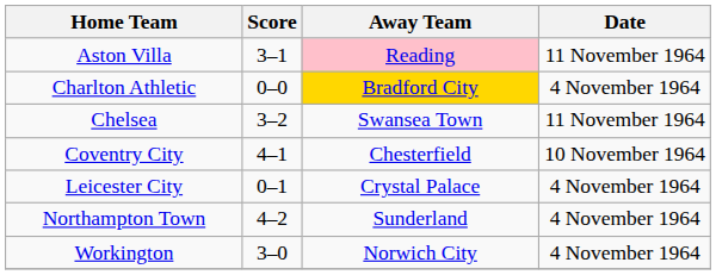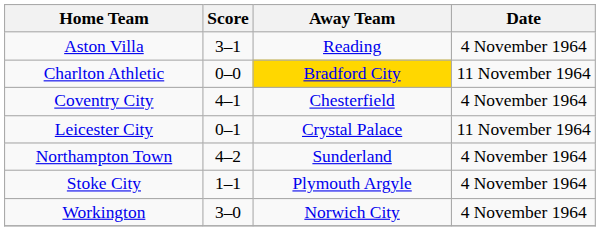Aston Villa | Away Team: pink background -> no background
Aston Villa | Date: 11 November 1964 -> 4 November 1964
Charlton Athletic | Date: 4 November 1964 -> 11 November 1964
- row: Chelsea | 3–2 | Swansea Town | 11 November 1964
Coventry City | Date: 10 November 1964 -> 4 November 1964
Leicester City | Date: 4 November 1964 -> 11 November 1964
+ row: Stoke City | 1–1 | Plymouth Argyle | 4 November 1964
